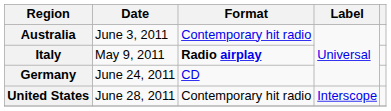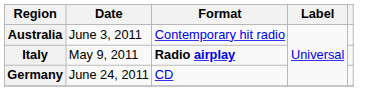- row: United States | June 28, 2011 | Contemporary hit radio | Interscope
